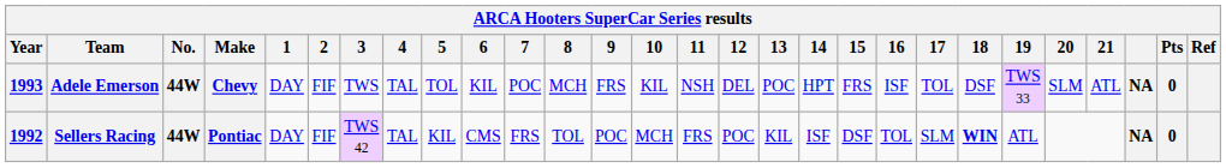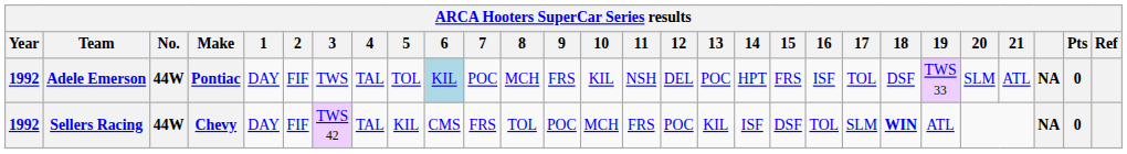Adele Emerson | Year: 1993 -> 1992
Adele Emerson | Make: Chevy -> Pontiac
Adele Emerson | 6: no background -> lightblue background
Sellers Racing | Make: Pontiac -> Chevy
